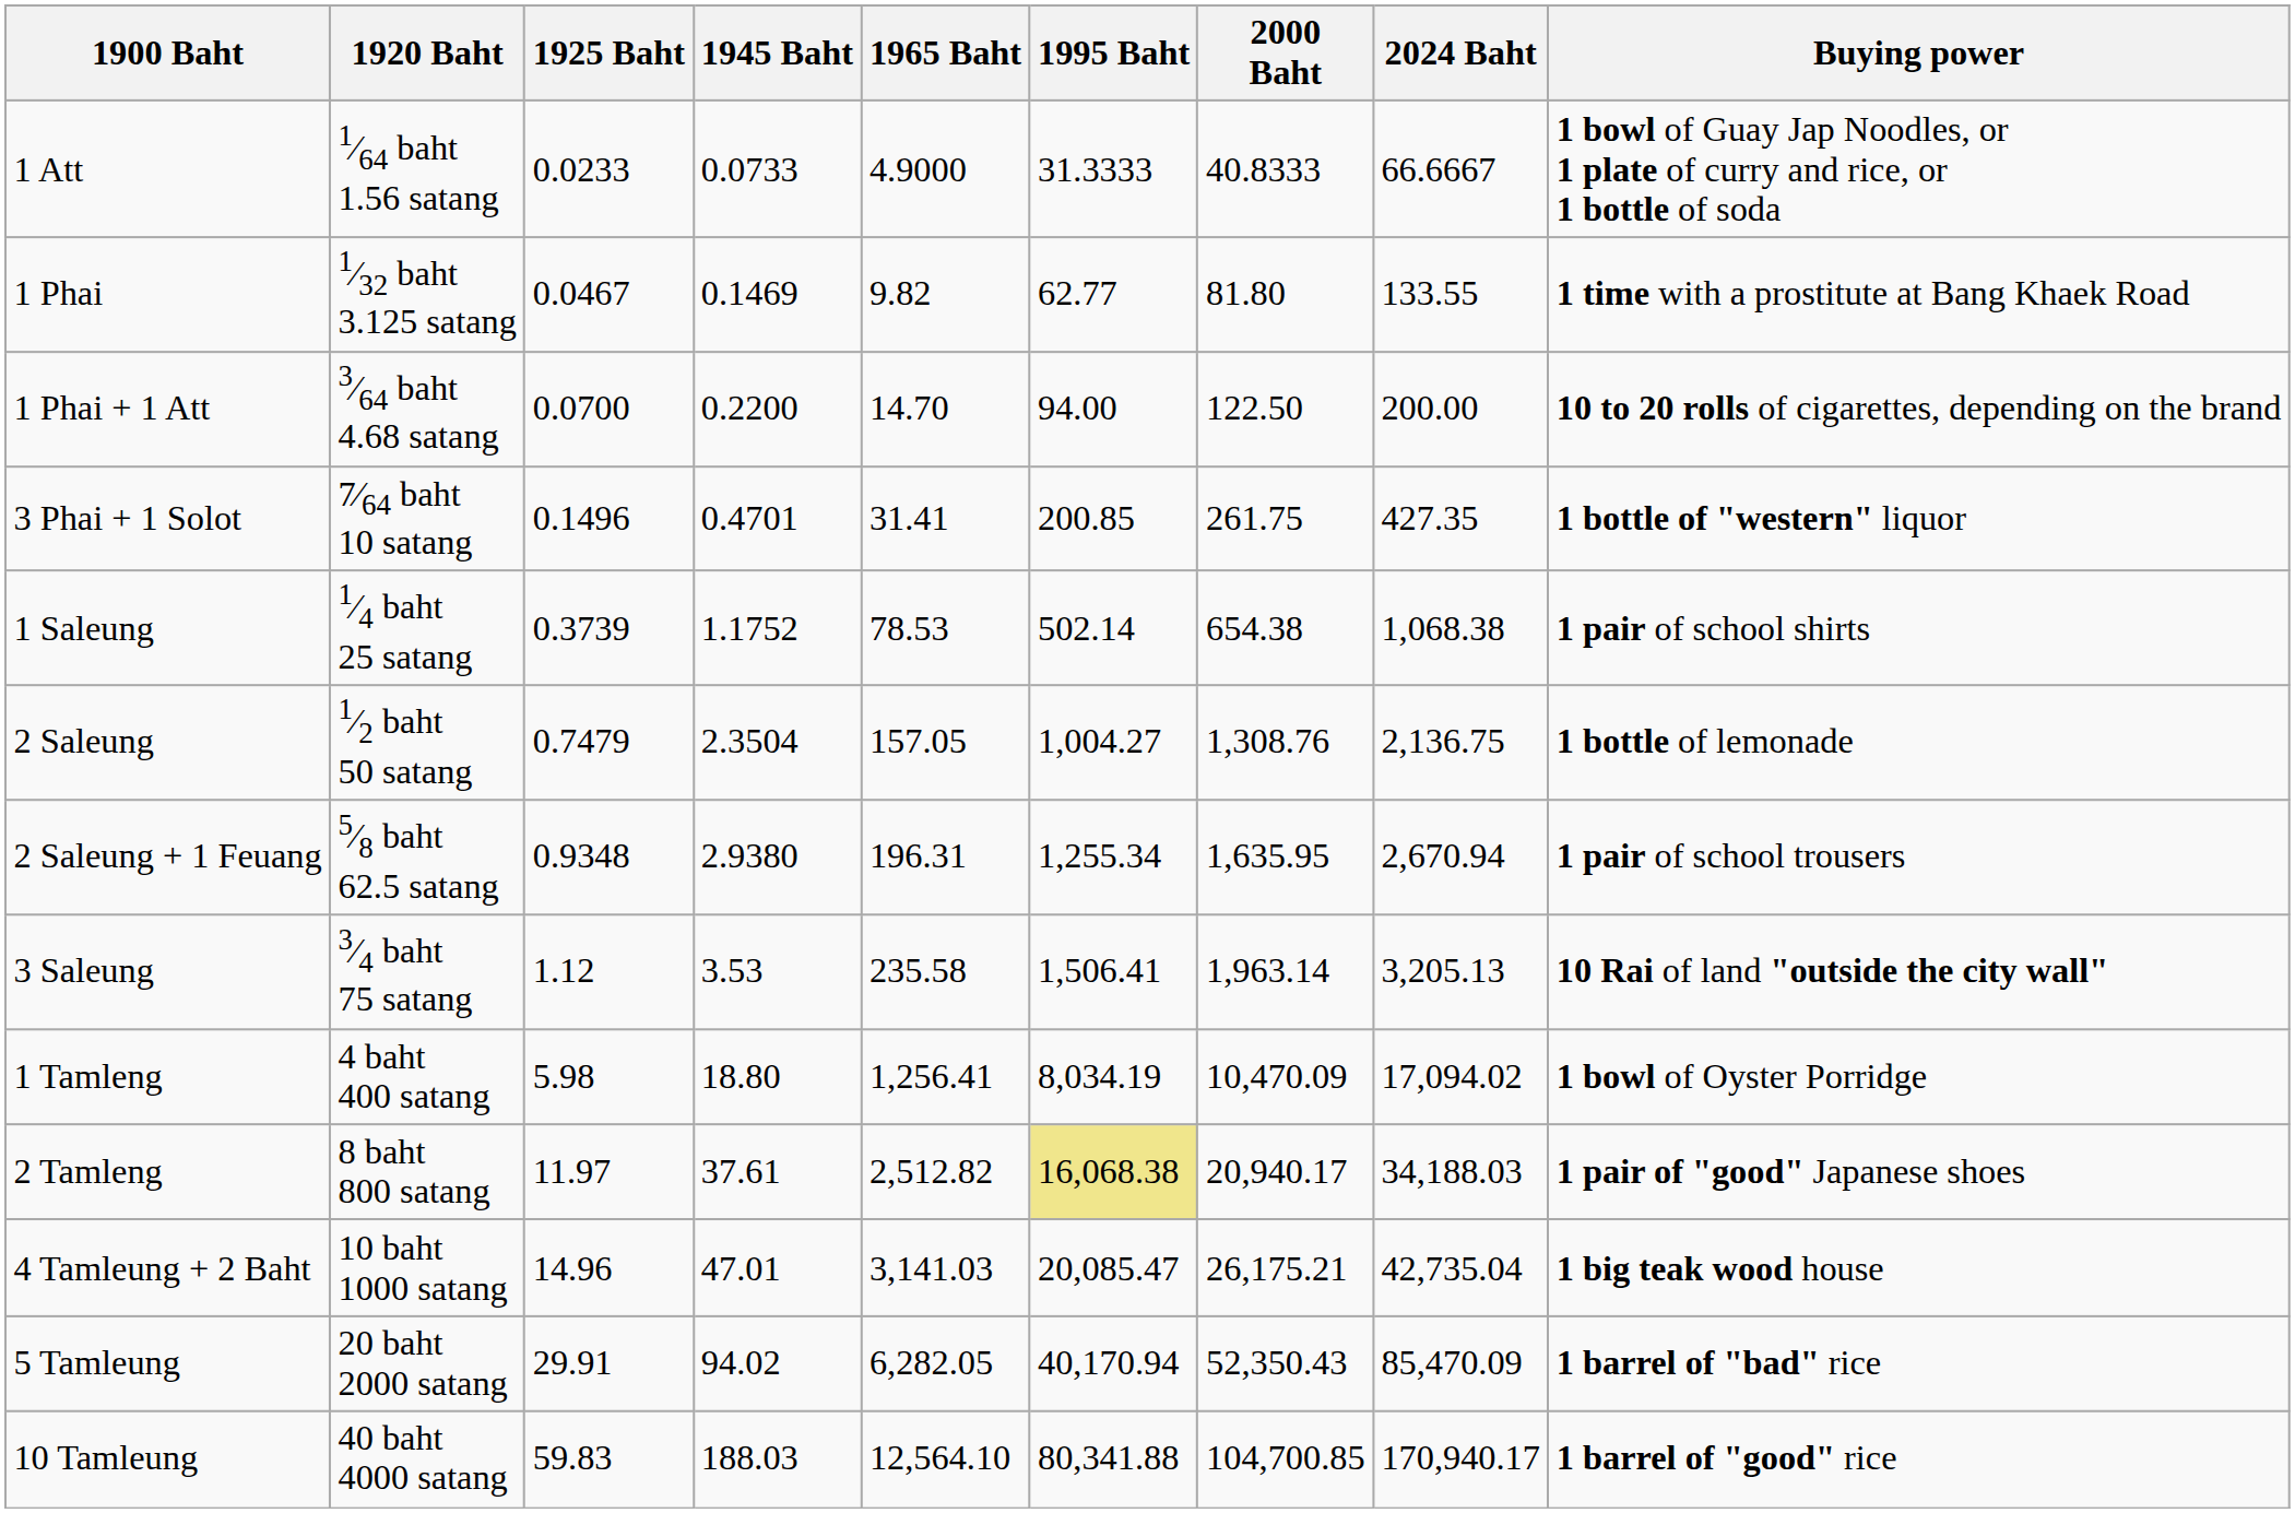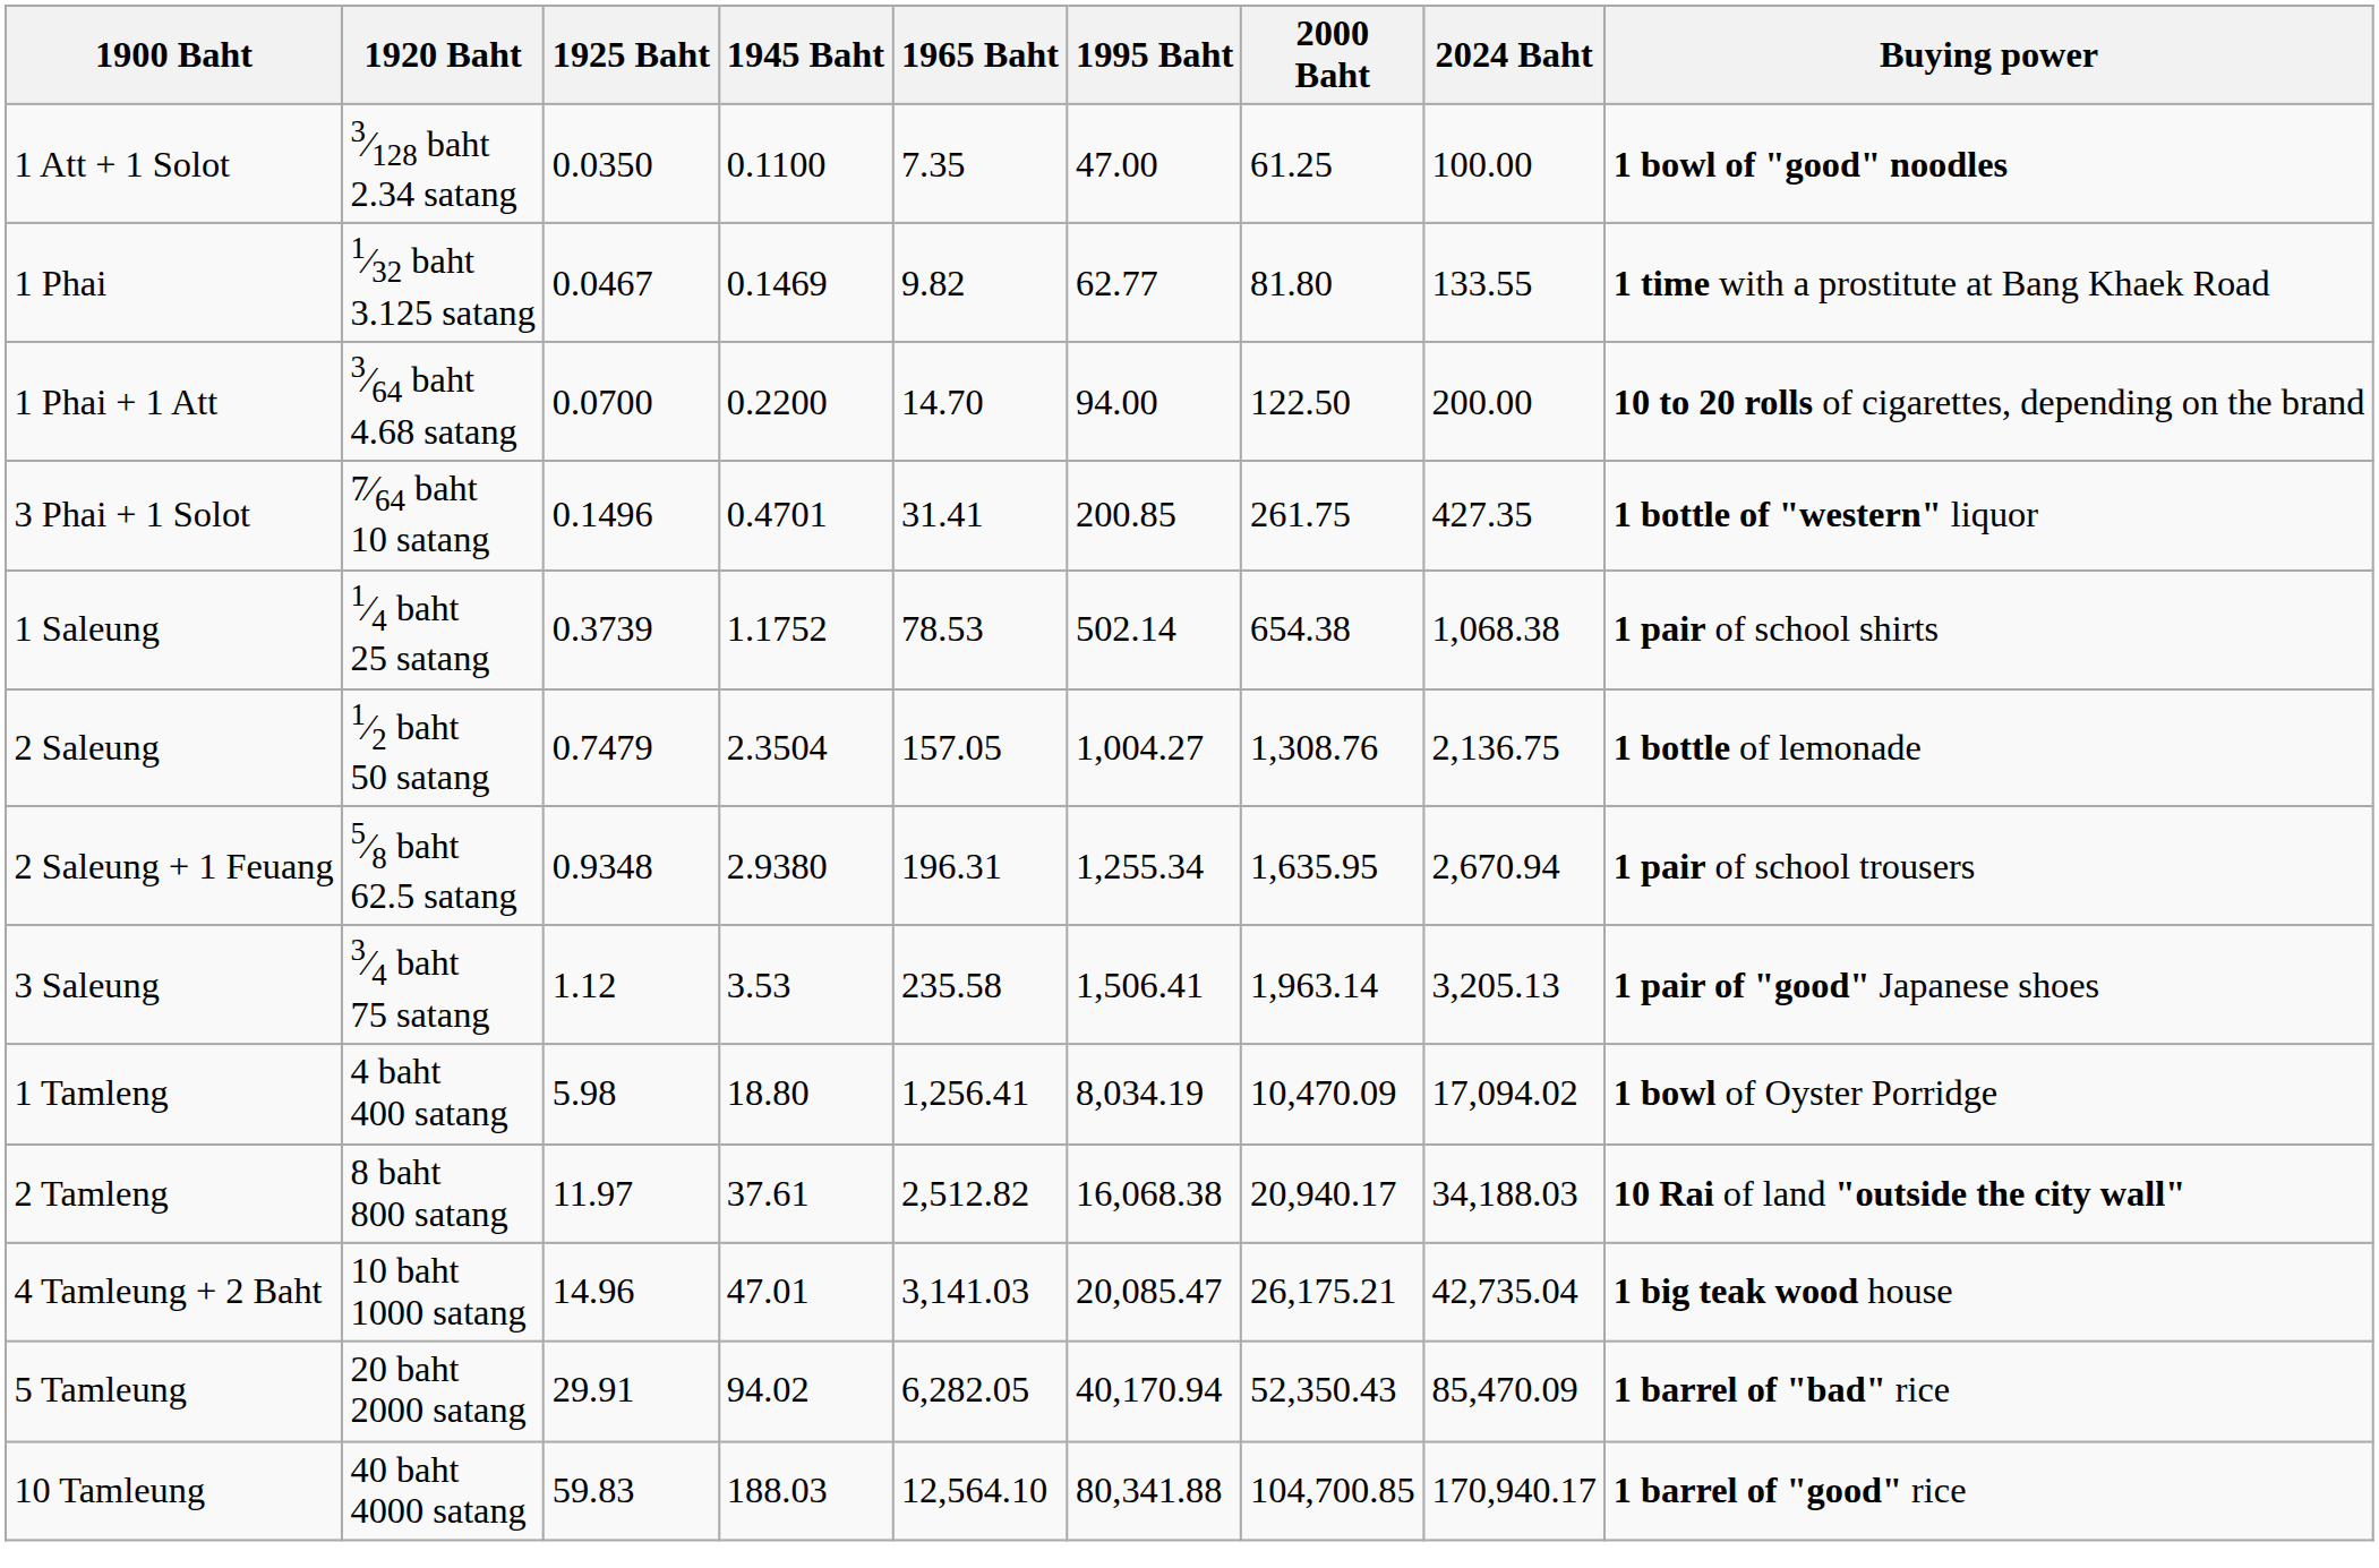- row: 1 Att | 1⁄64 baht 1.56 satang | 0.0233 | 0.0733 | 4.9000 | 31.3333 | 40.8333 | 66.6667 | 1 bowl of Guay Jap Noodles, or 1 plate of curry and rice, or 1 bottle of soda
+ row: 1 Att + 1 Solot | 3⁄128 baht 2.34 satang | 0.0350 | 0.1100 | 7.35 | 47.00 | 61.25 | 100.00 | 1 bowl of "good" noodles
3 Saleung | Buying power: 10 Rai of land "outside the city wall" -> 1 pair of "good" Japanese shoes
2 Tamleng | 1995 Baht: khaki background -> no background
2 Tamleng | Buying power: 1 pair of "good" Japanese shoes -> 10 Rai of land "outside the city wall"
